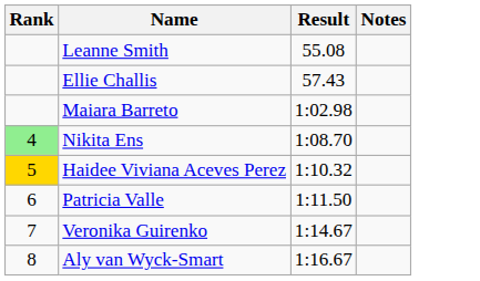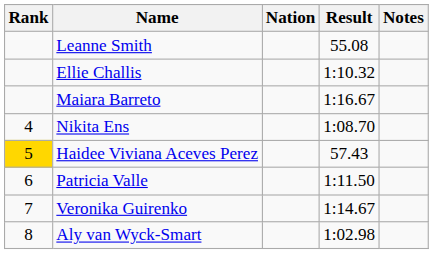+ column: Nation
Ellie Challis | Result: 57.43 -> 1:10.32
Maiara Barreto | Result: 1:02.98 -> 1:16.67
Nikita Ens | Rank: lightgreen background -> no background
Haidee Viviana Aceves Perez | Result: 1:10.32 -> 57.43
Aly van Wyck-Smart | Result: 1:16.67 -> 1:02.98
